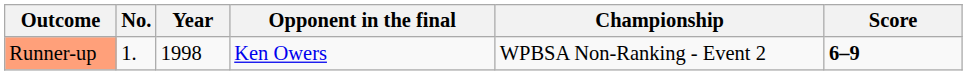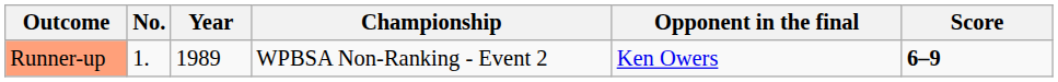columns swapped: Championship <-> Opponent in the final
Runner-up | Year: 1998 -> 1989
